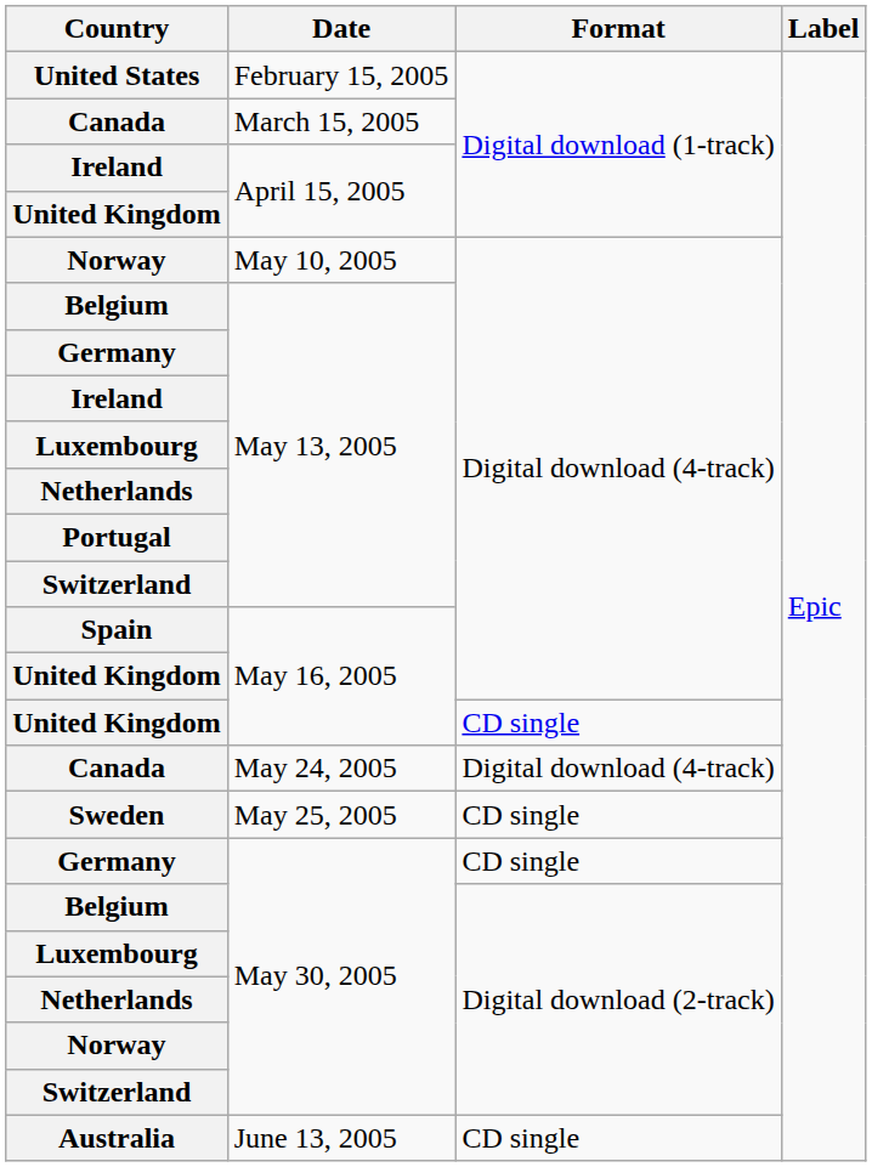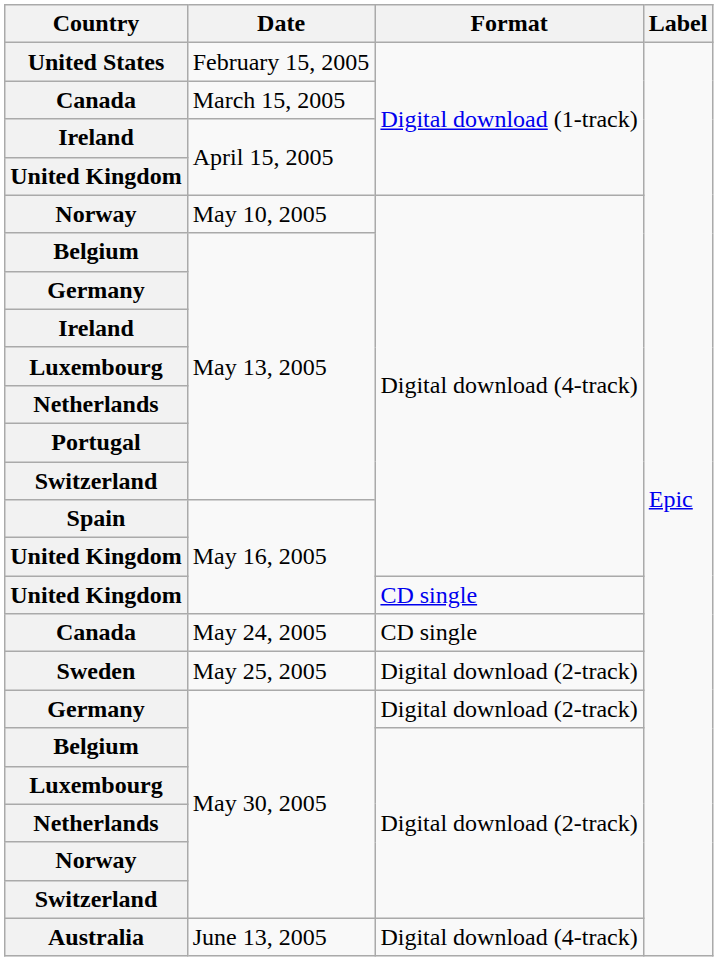Canada / May 24, 2005 | Format: Digital download (4-track) -> CD single
Sweden | Format: CD single -> Digital download (2-track)
Germany / May 30, 2005 | Format: CD single -> Digital download (2-track)
Australia | Format: CD single -> Digital download (4-track)
